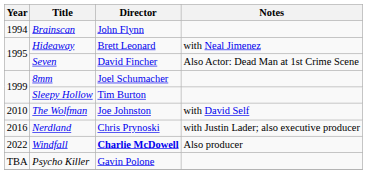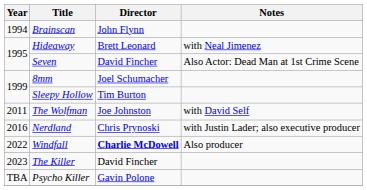The Wolfman | Year: 2010 -> 2011
+ row: 2023 | The Killer | David Fincher
